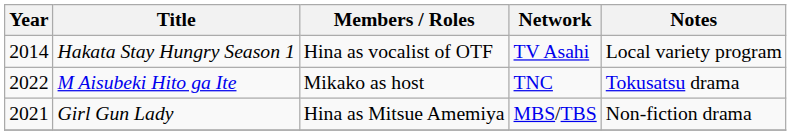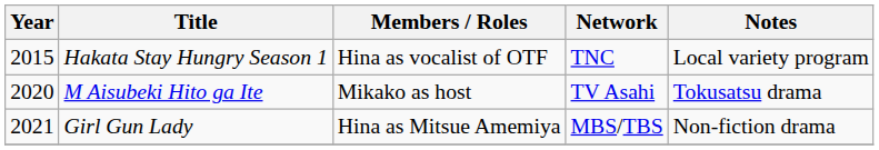Hakata Stay Hungry Season 1 | Year: 2014 -> 2015
Hakata Stay Hungry Season 1 | Network: TV Asahi -> TNC
M Aisubeki Hito ga Ite | Year: 2022 -> 2020
M Aisubeki Hito ga Ite | Network: TNC -> TV Asahi
